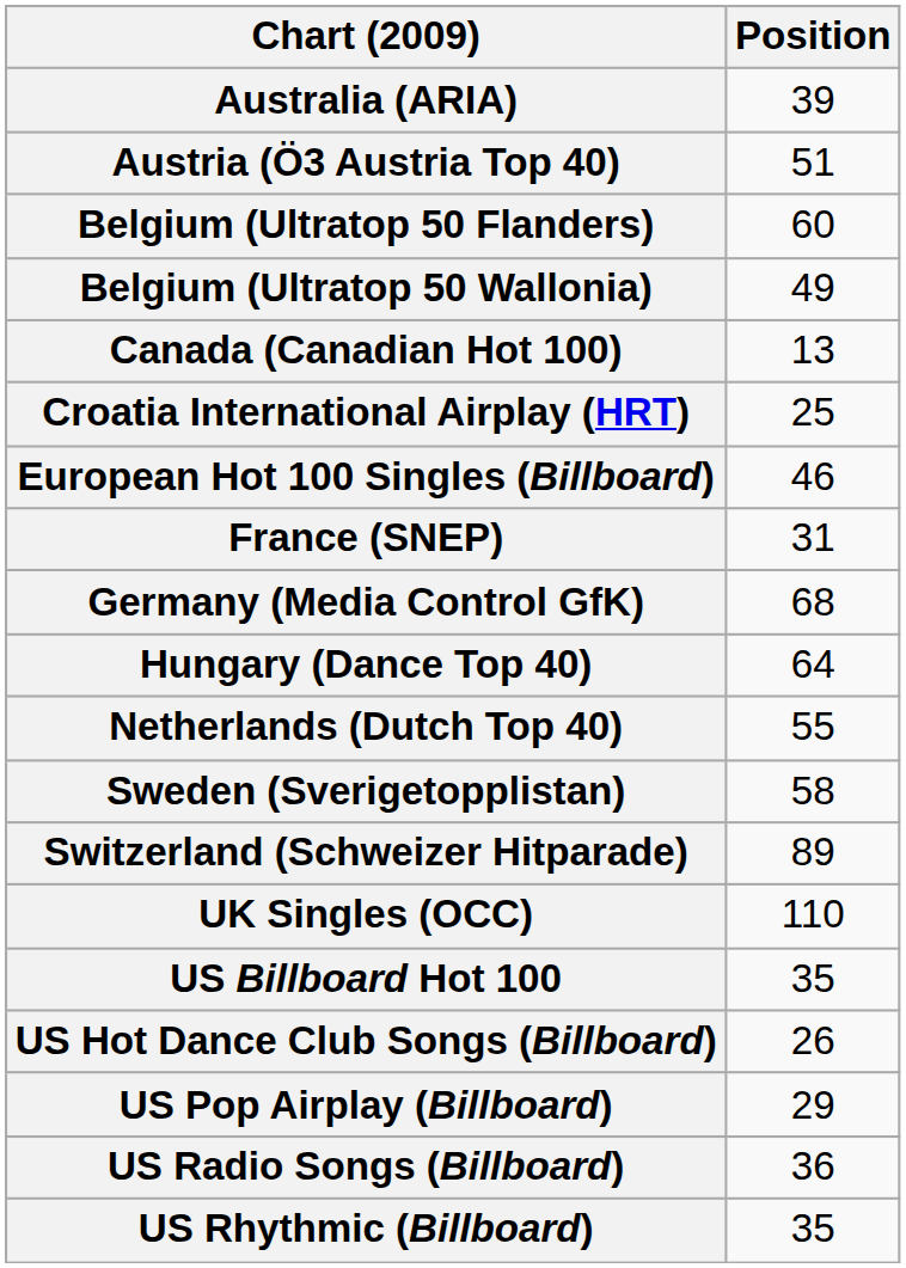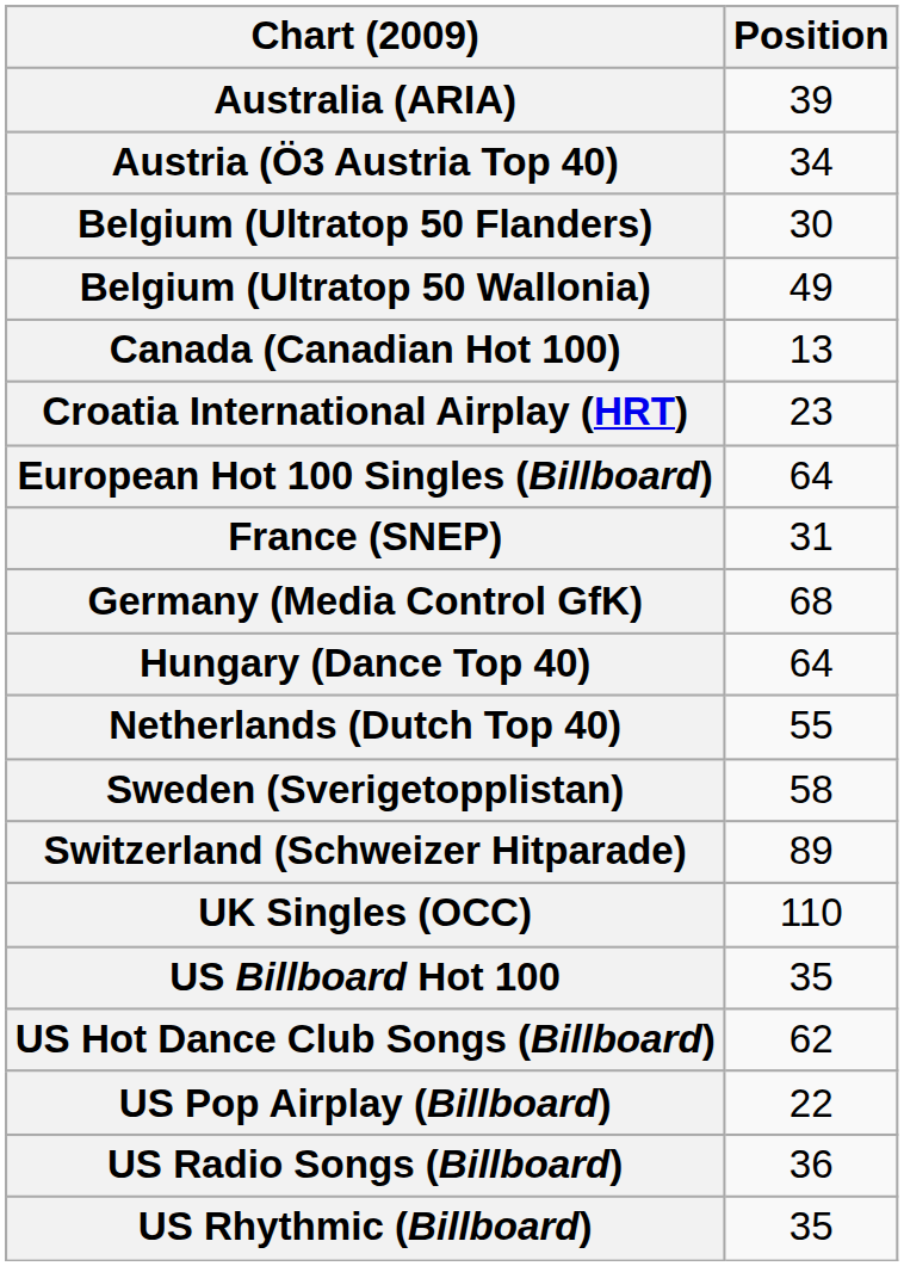Austria (Ö3 Austria Top 40) | Position: 51 -> 34
Belgium (Ultratop 50 Flanders) | Position: 60 -> 30
Croatia International Airplay (HRT) | Position: 25 -> 23
European Hot 100 Singles (Billboard) | Position: 46 -> 64
US Hot Dance Club Songs (Billboard) | Position: 26 -> 62
US Pop Airplay (Billboard) | Position: 29 -> 22
